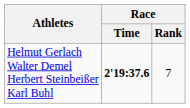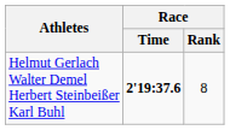Helmut Gerlach Walter Demel Herbert Steinbeißer Karl Buhl | Race / Rank: 7 -> 8
